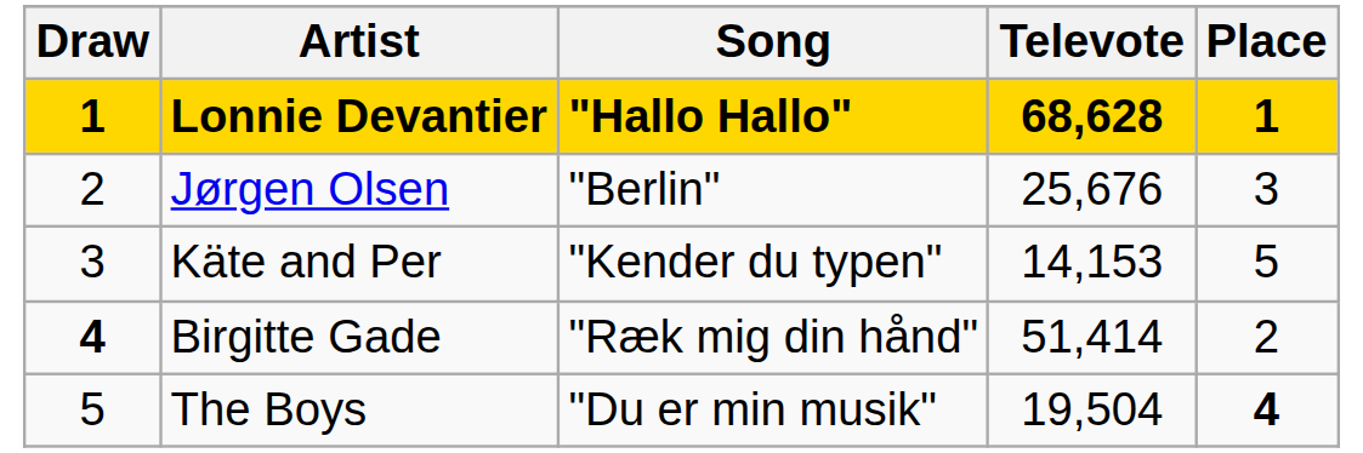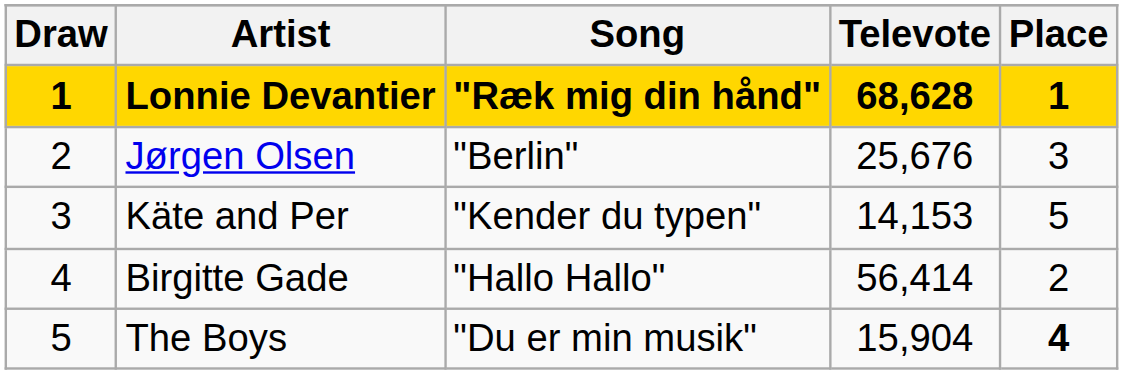Lonnie Devantier | Song: "Hallo Hallo" -> "Ræk mig din hånd"
Birgitte Gade | Draw: bold -> normal
Birgitte Gade | Song: "Ræk mig din hånd" -> "Hallo Hallo"
Birgitte Gade | Televote: 51,414 -> 56,414
The Boys | Televote: 19,504 -> 15,904
